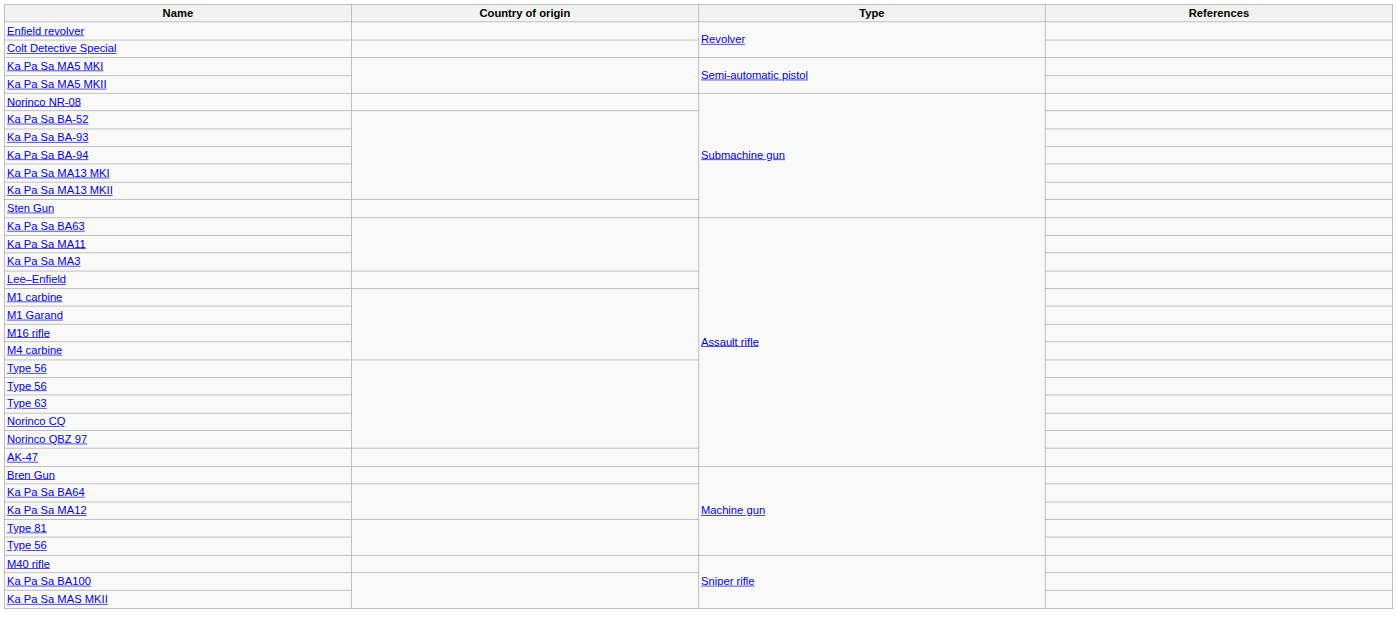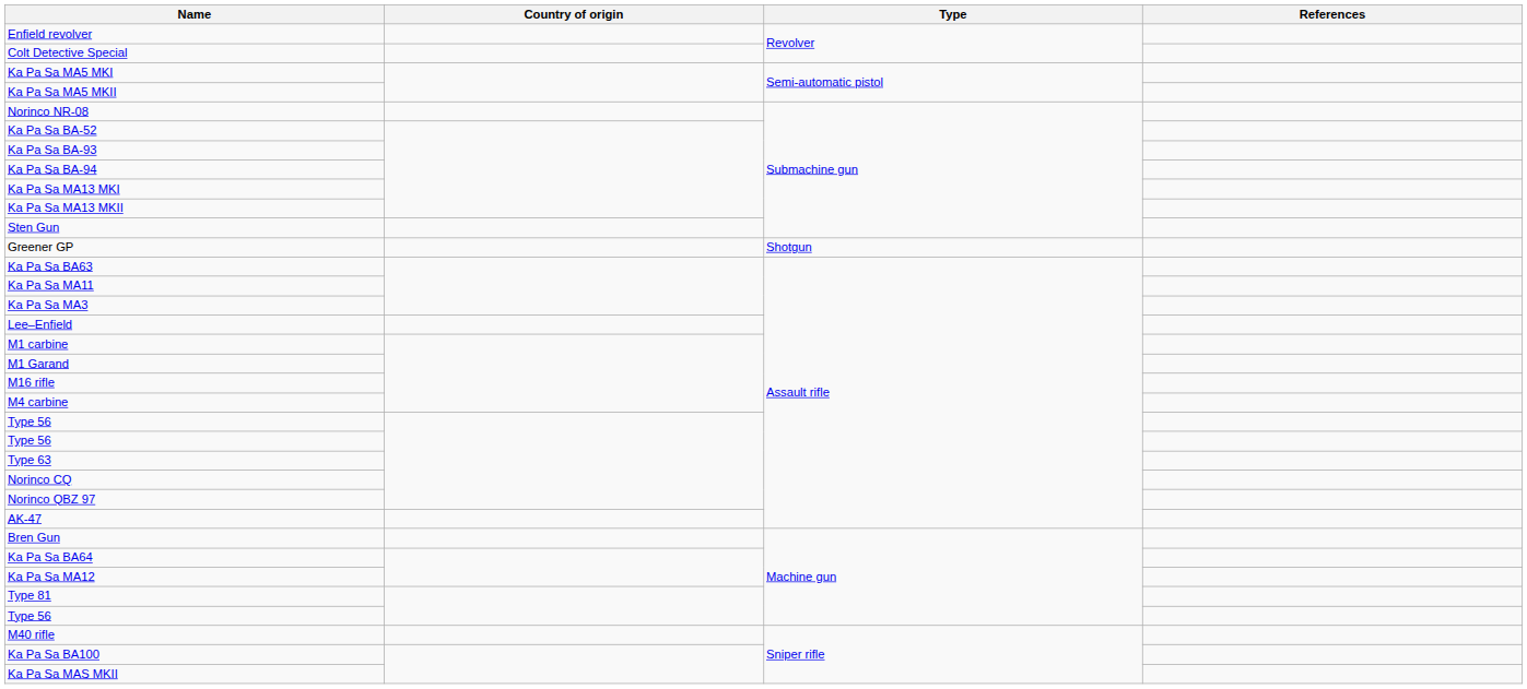+ row: Greener GP | Shotgun
